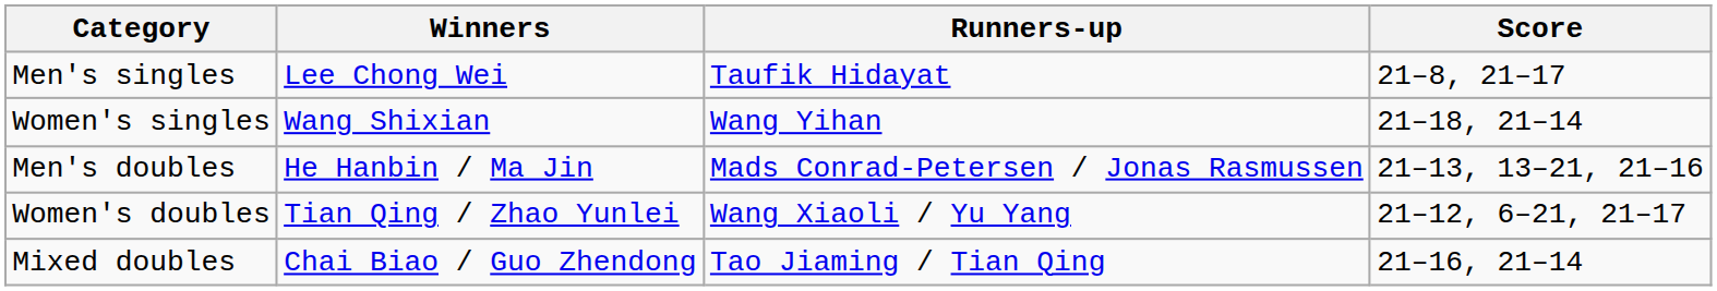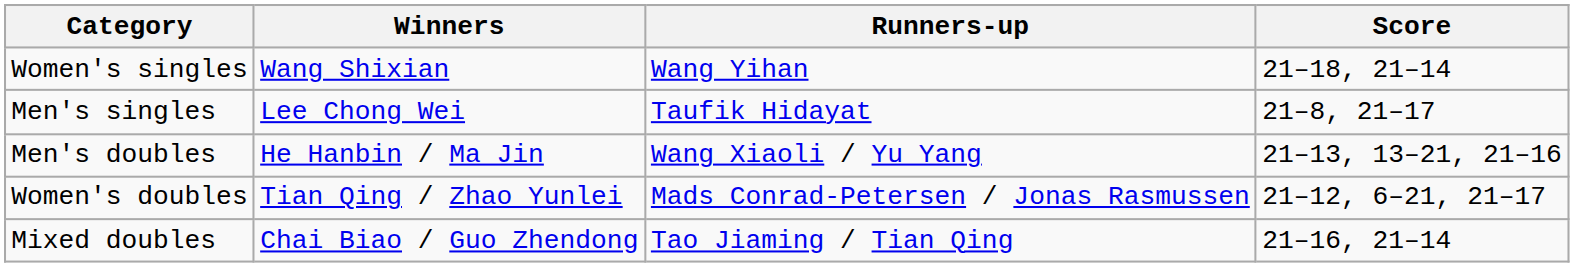rows swapped: Men's singles <-> Women's singles
Men's doubles | Runners-up: Mads Conrad-Petersen / Jonas Rasmussen -> Wang Xiaoli / Yu Yang
Women's doubles | Runners-up: Wang Xiaoli / Yu Yang -> Mads Conrad-Petersen / Jonas Rasmussen
